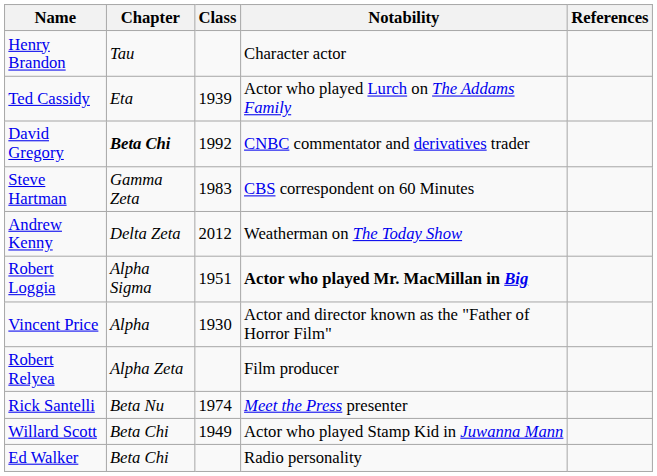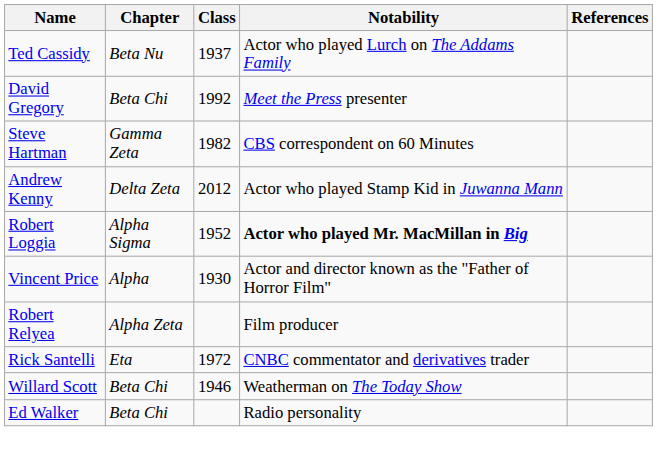- row: Henry Brandon | Tau | Character actor
Ted Cassidy | Chapter: Eta -> Beta Nu
Ted Cassidy | Class: 1939 -> 1937
David Gregory | Chapter: bold -> normal
David Gregory | Notability: CNBC commentator and derivatives trader -> Meet the Press presenter
Steve Hartman | Class: 1983 -> 1982
Andrew Kenny | Notability: Weatherman on The Today Show -> Actor who played Stamp Kid in Juwanna Mann
Robert Loggia | Class: 1951 -> 1952
Rick Santelli | Chapter: Beta Nu -> Eta
Rick Santelli | Class: 1974 -> 1972
Rick Santelli | Notability: Meet the Press presenter -> CNBC commentator and derivatives trader
Willard Scott | Class: 1949 -> 1946
Willard Scott | Notability: Actor who played Stamp Kid in Juwanna Mann -> Weatherman on The Today Show
